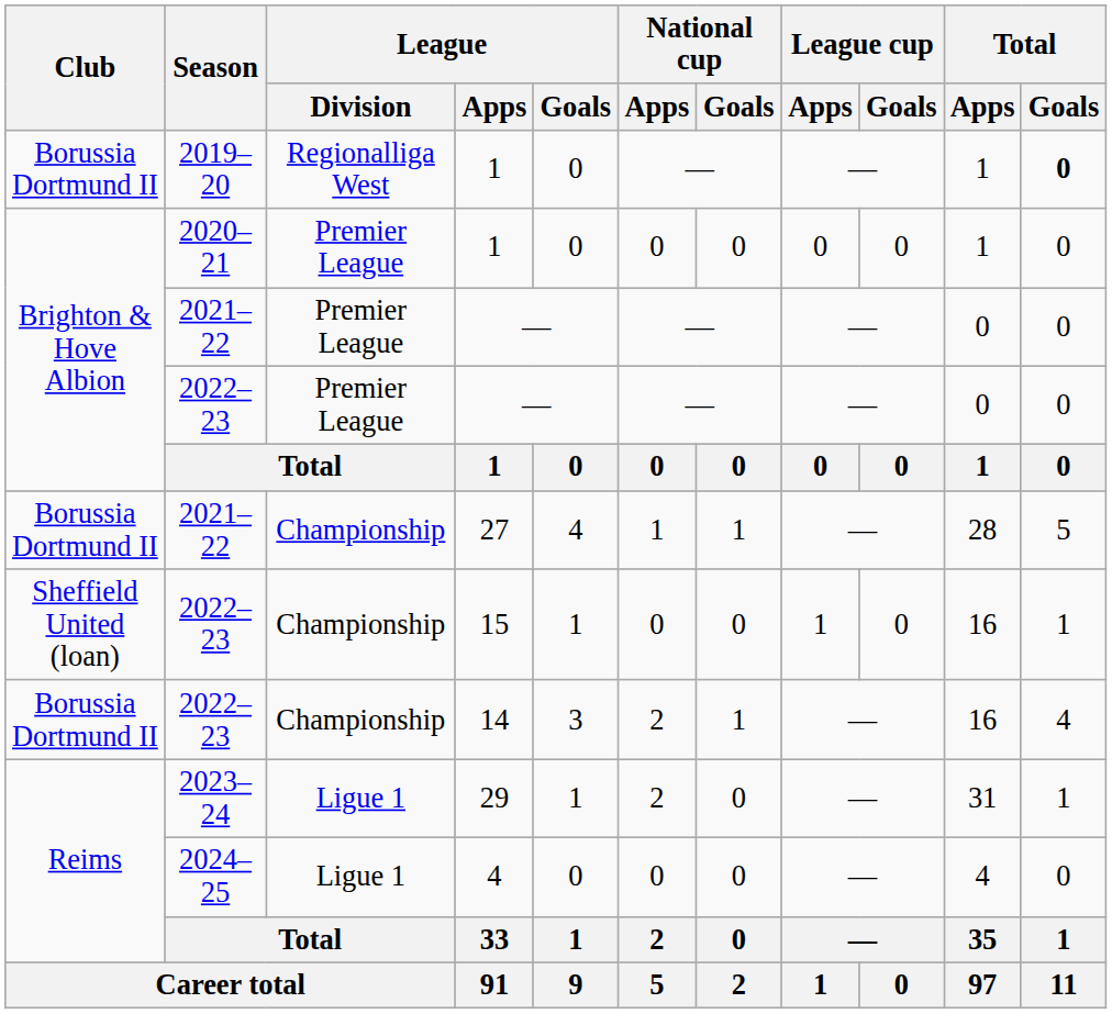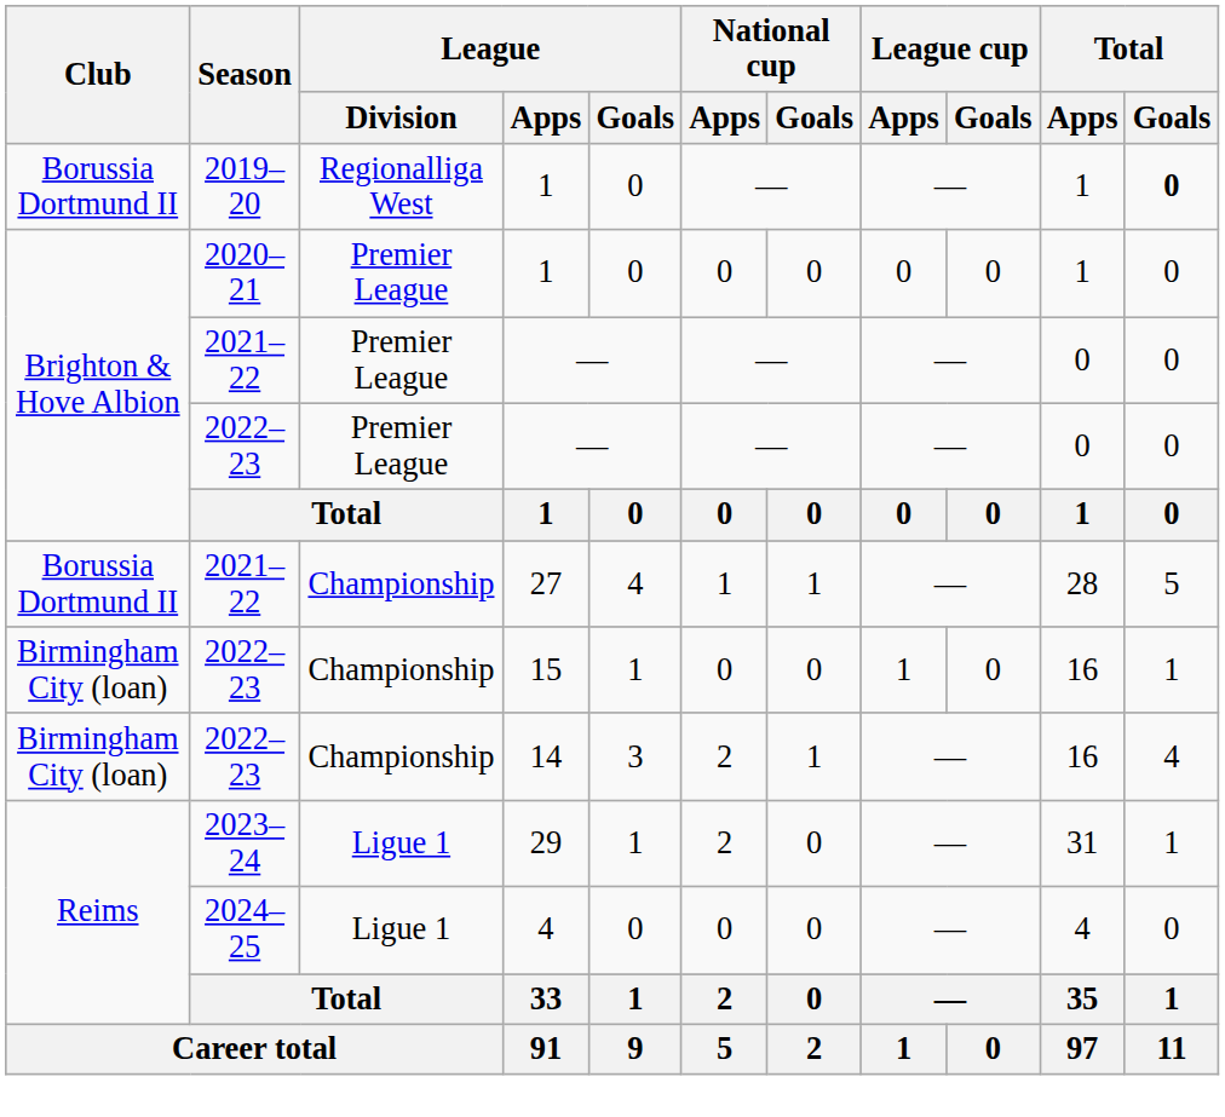15 | Club: Sheffield United (loan) -> Birmingham City (loan)
14 | Club: Borussia Dortmund II -> Birmingham City (loan)
